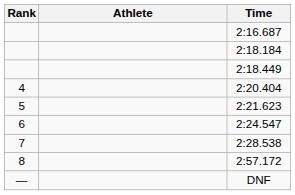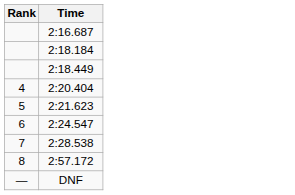- column: Athlete
